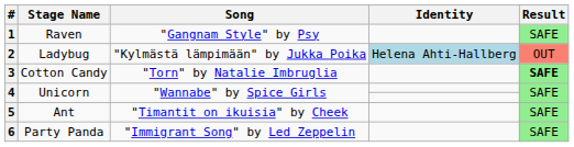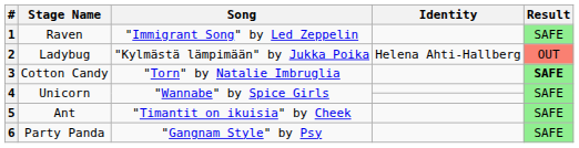1 | Song: "Gangnam Style" by Psy -> "Immigrant Song" by Led Zeppelin
2 | Identity: lightblue background -> no background
6 | Song: "Immigrant Song" by Led Zeppelin -> "Gangnam Style" by Psy
